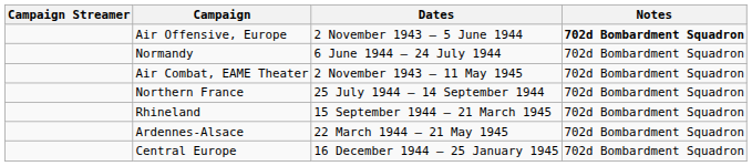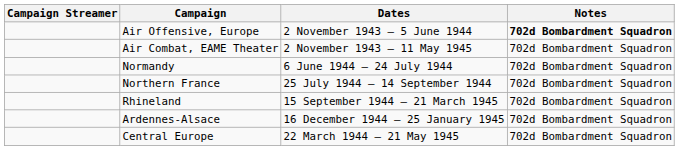rows swapped: Air Combat, EAME Theater <-> Normandy
Ardennes-Alsace | Dates: 22 March 1944 – 21 May 1945 -> 16 December 1944 – 25 January 1945
Central Europe | Dates: 16 December 1944 – 25 January 1945 -> 22 March 1944 – 21 May 1945
